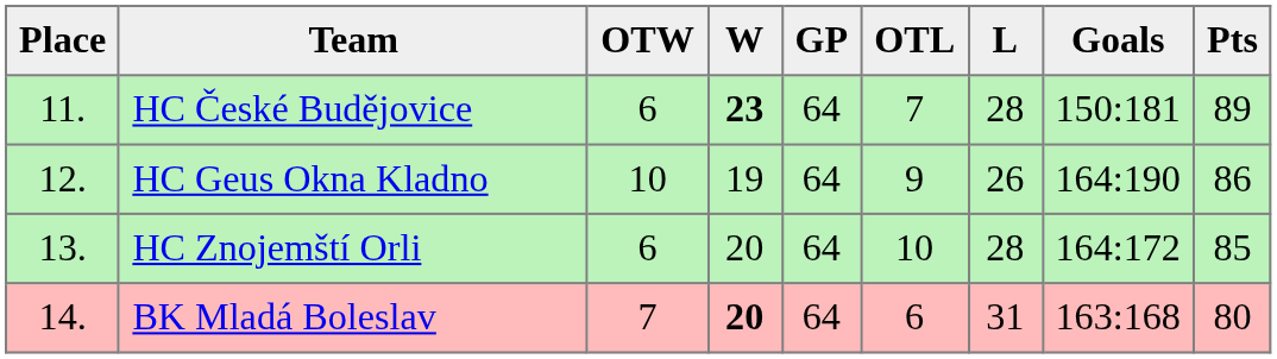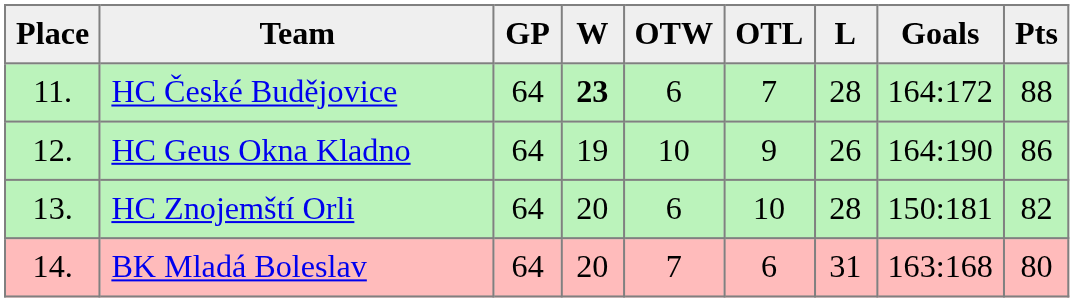columns swapped: GP <-> OTW
HC České Budějovice | Goals: 150:181 -> 164:172
HC České Budějovice | Pts: 89 -> 88
HC Znojemští Orli | Goals: 164:172 -> 150:181
HC Znojemští Orli | Pts: 85 -> 82
BK Mladá Boleslav | W: bold -> normal
